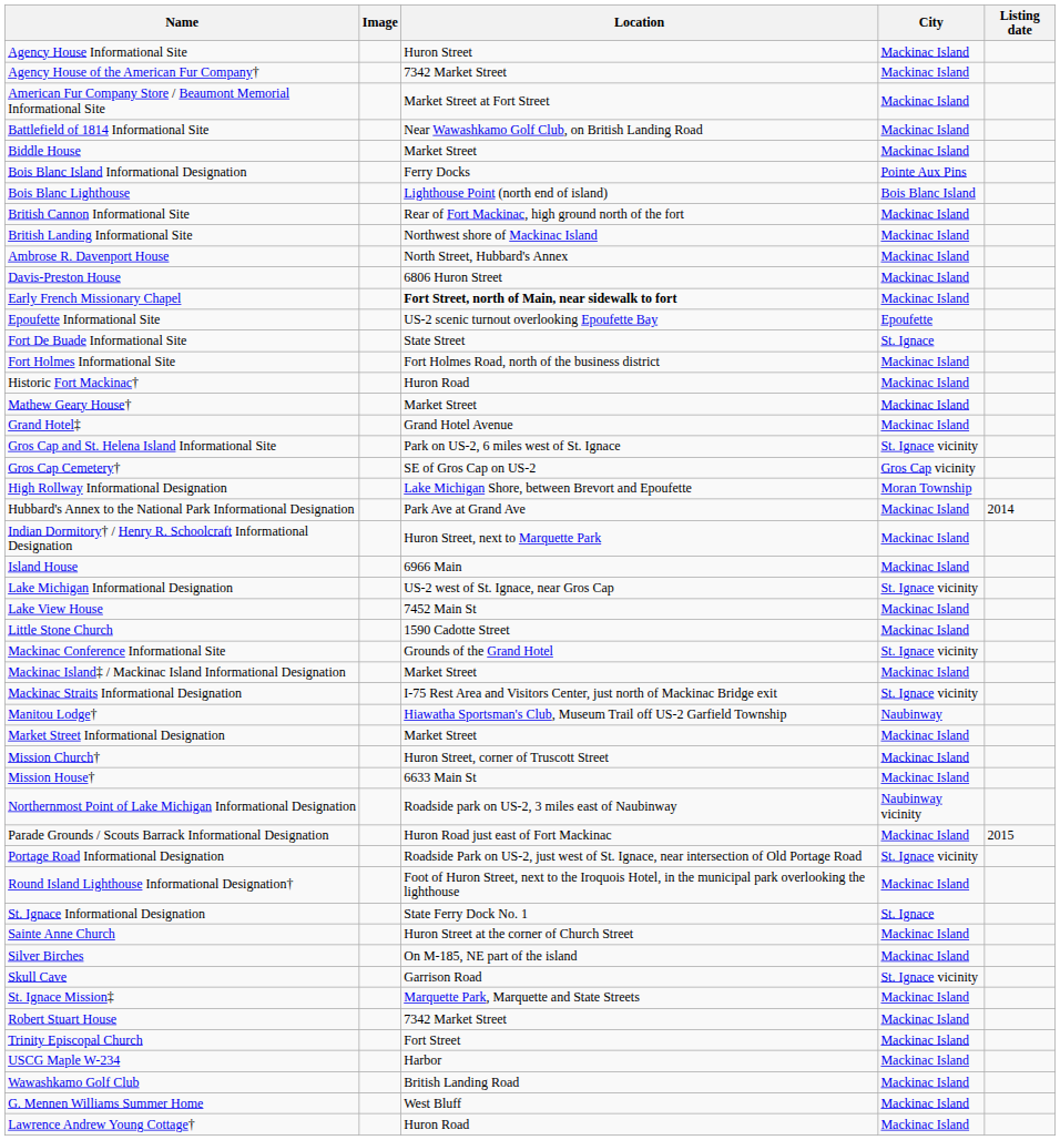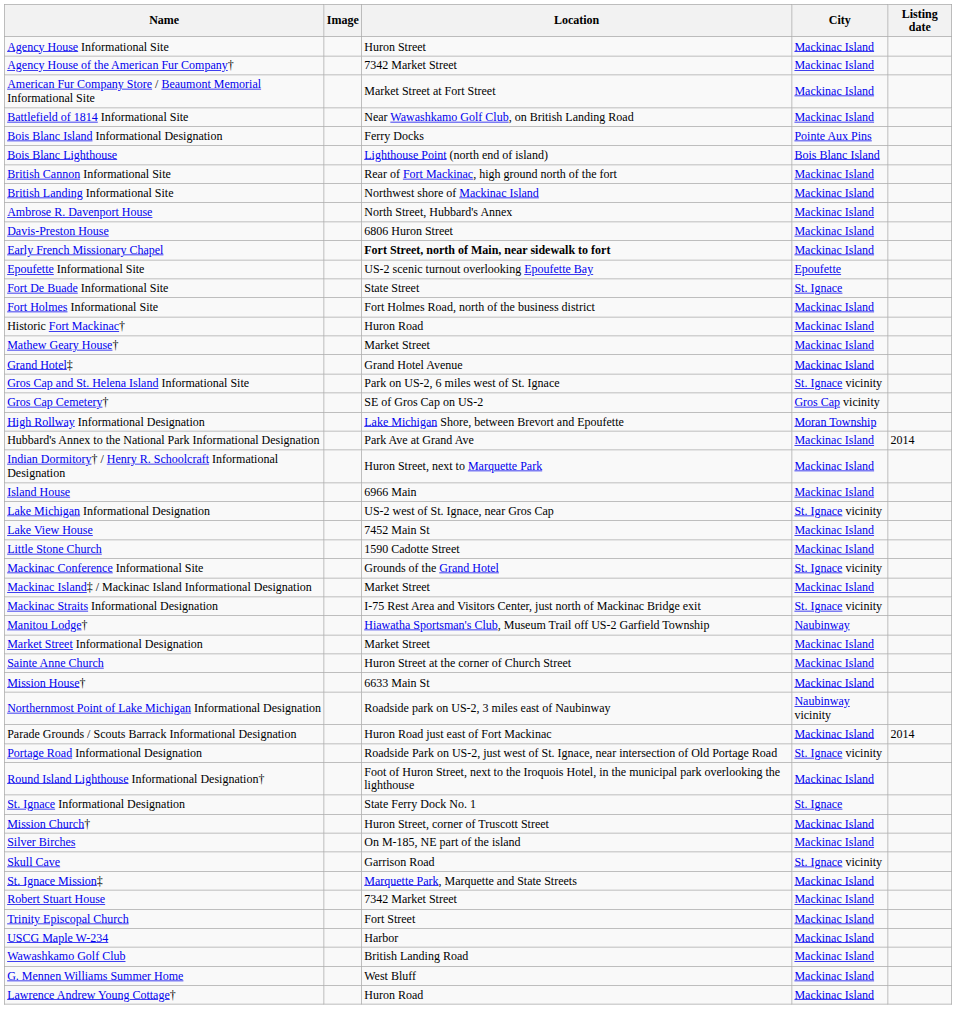- row: Biddle House | Market Street | Mackinac Island
rows swapped: Mission Church† <-> Sainte Anne Church
Parade Grounds / Scouts Barrack Informational Designation | Listing date: 2015 -> 2014
